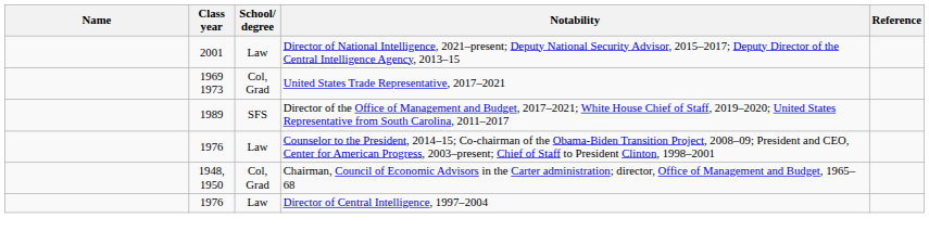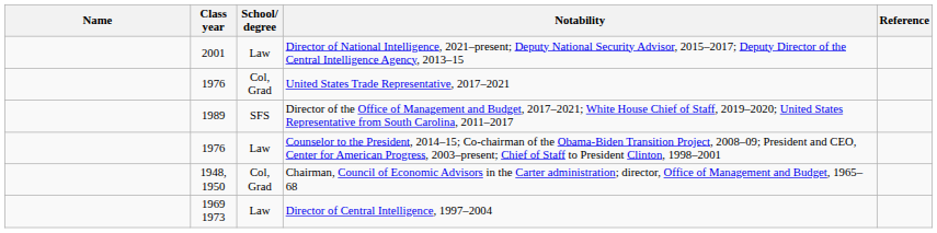United States Trade Representative, 2017–2021 | Class year: 1969 1973 -> 1976
Director of Central Intelligence, 1997–2004 | Class year: 1976 -> 1969 1973
